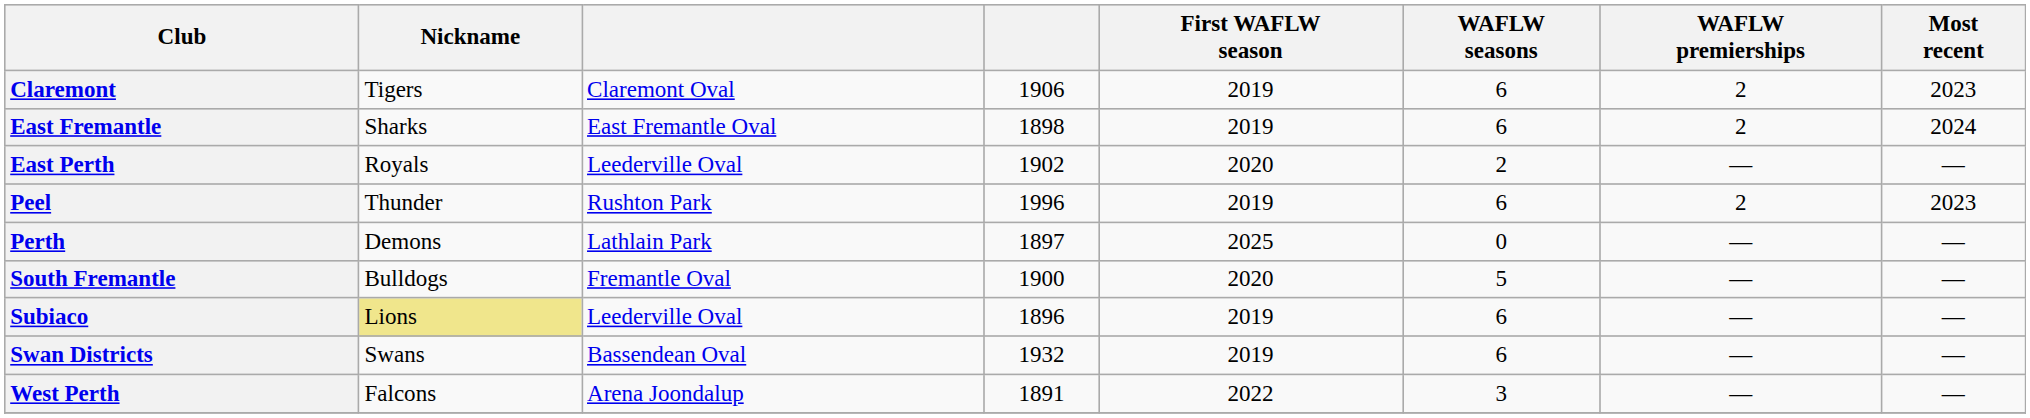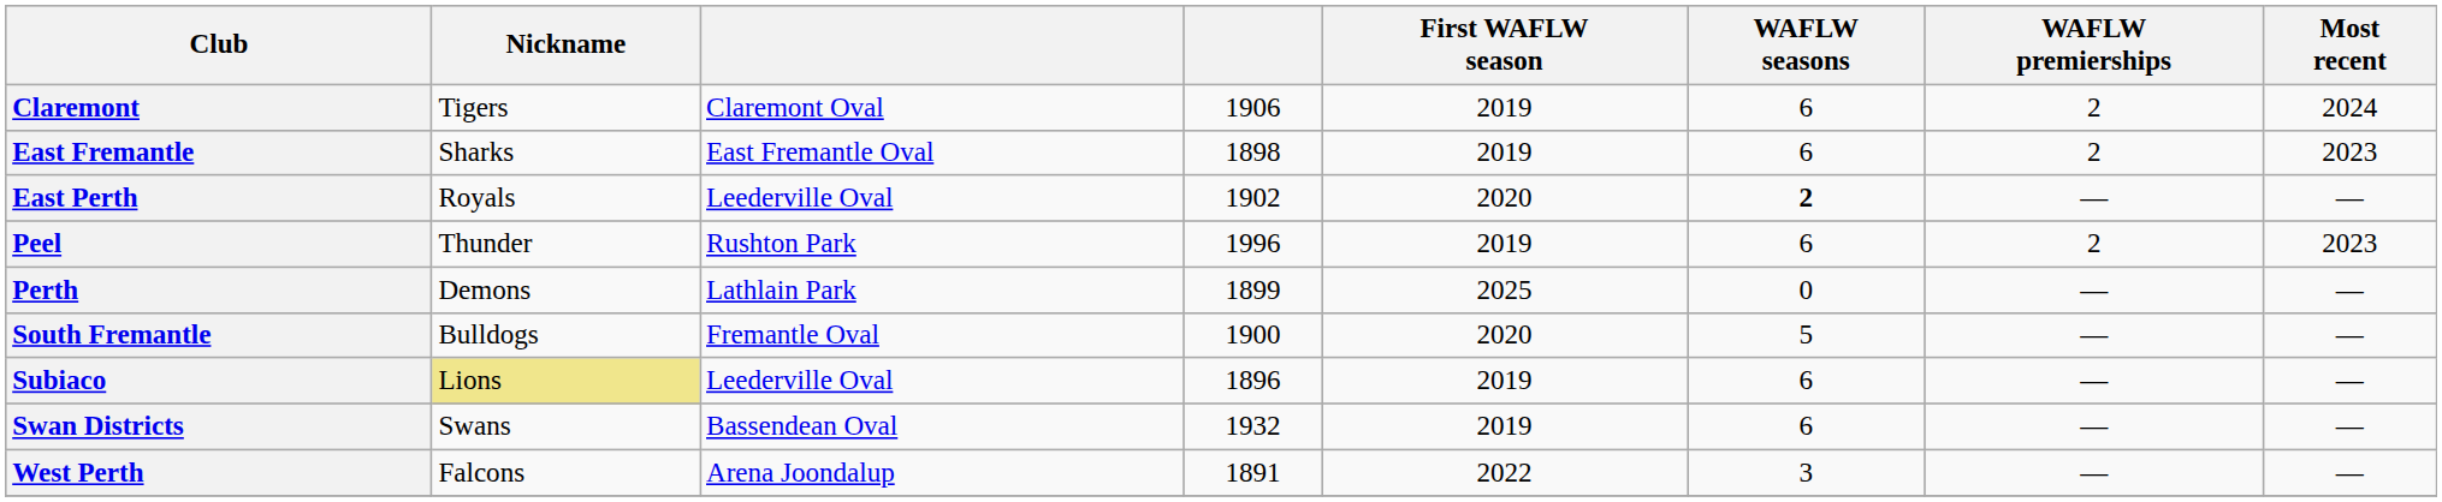Claremont | Most recent: 2023 -> 2024
East Fremantle | Most recent: 2024 -> 2023
East Perth | WAFLW seasons: normal -> bold
Perth | column 4: 1897 -> 1899
